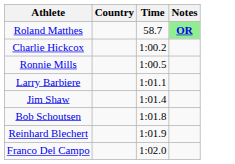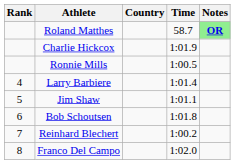+ column: Rank | 4 | 5 | 6 | 7 | 8
Charlie Hickcox | Time: 1:00.2 -> 1:01.9
Larry Barbiere | Time: 1:01.1 -> 1:01.4
Jim Shaw | Time: 1:01.4 -> 1:01.1
Reinhard Blechert | Time: 1:01.9 -> 1:00.2
